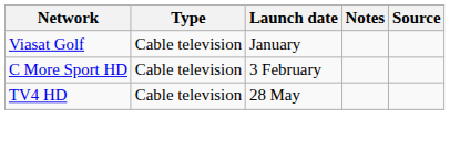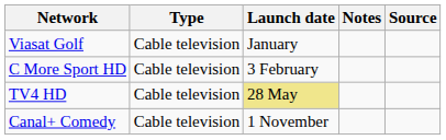TV4 HD | Launch date: no background -> khaki background
+ row: Canal+ Comedy | Cable television | 1 November
